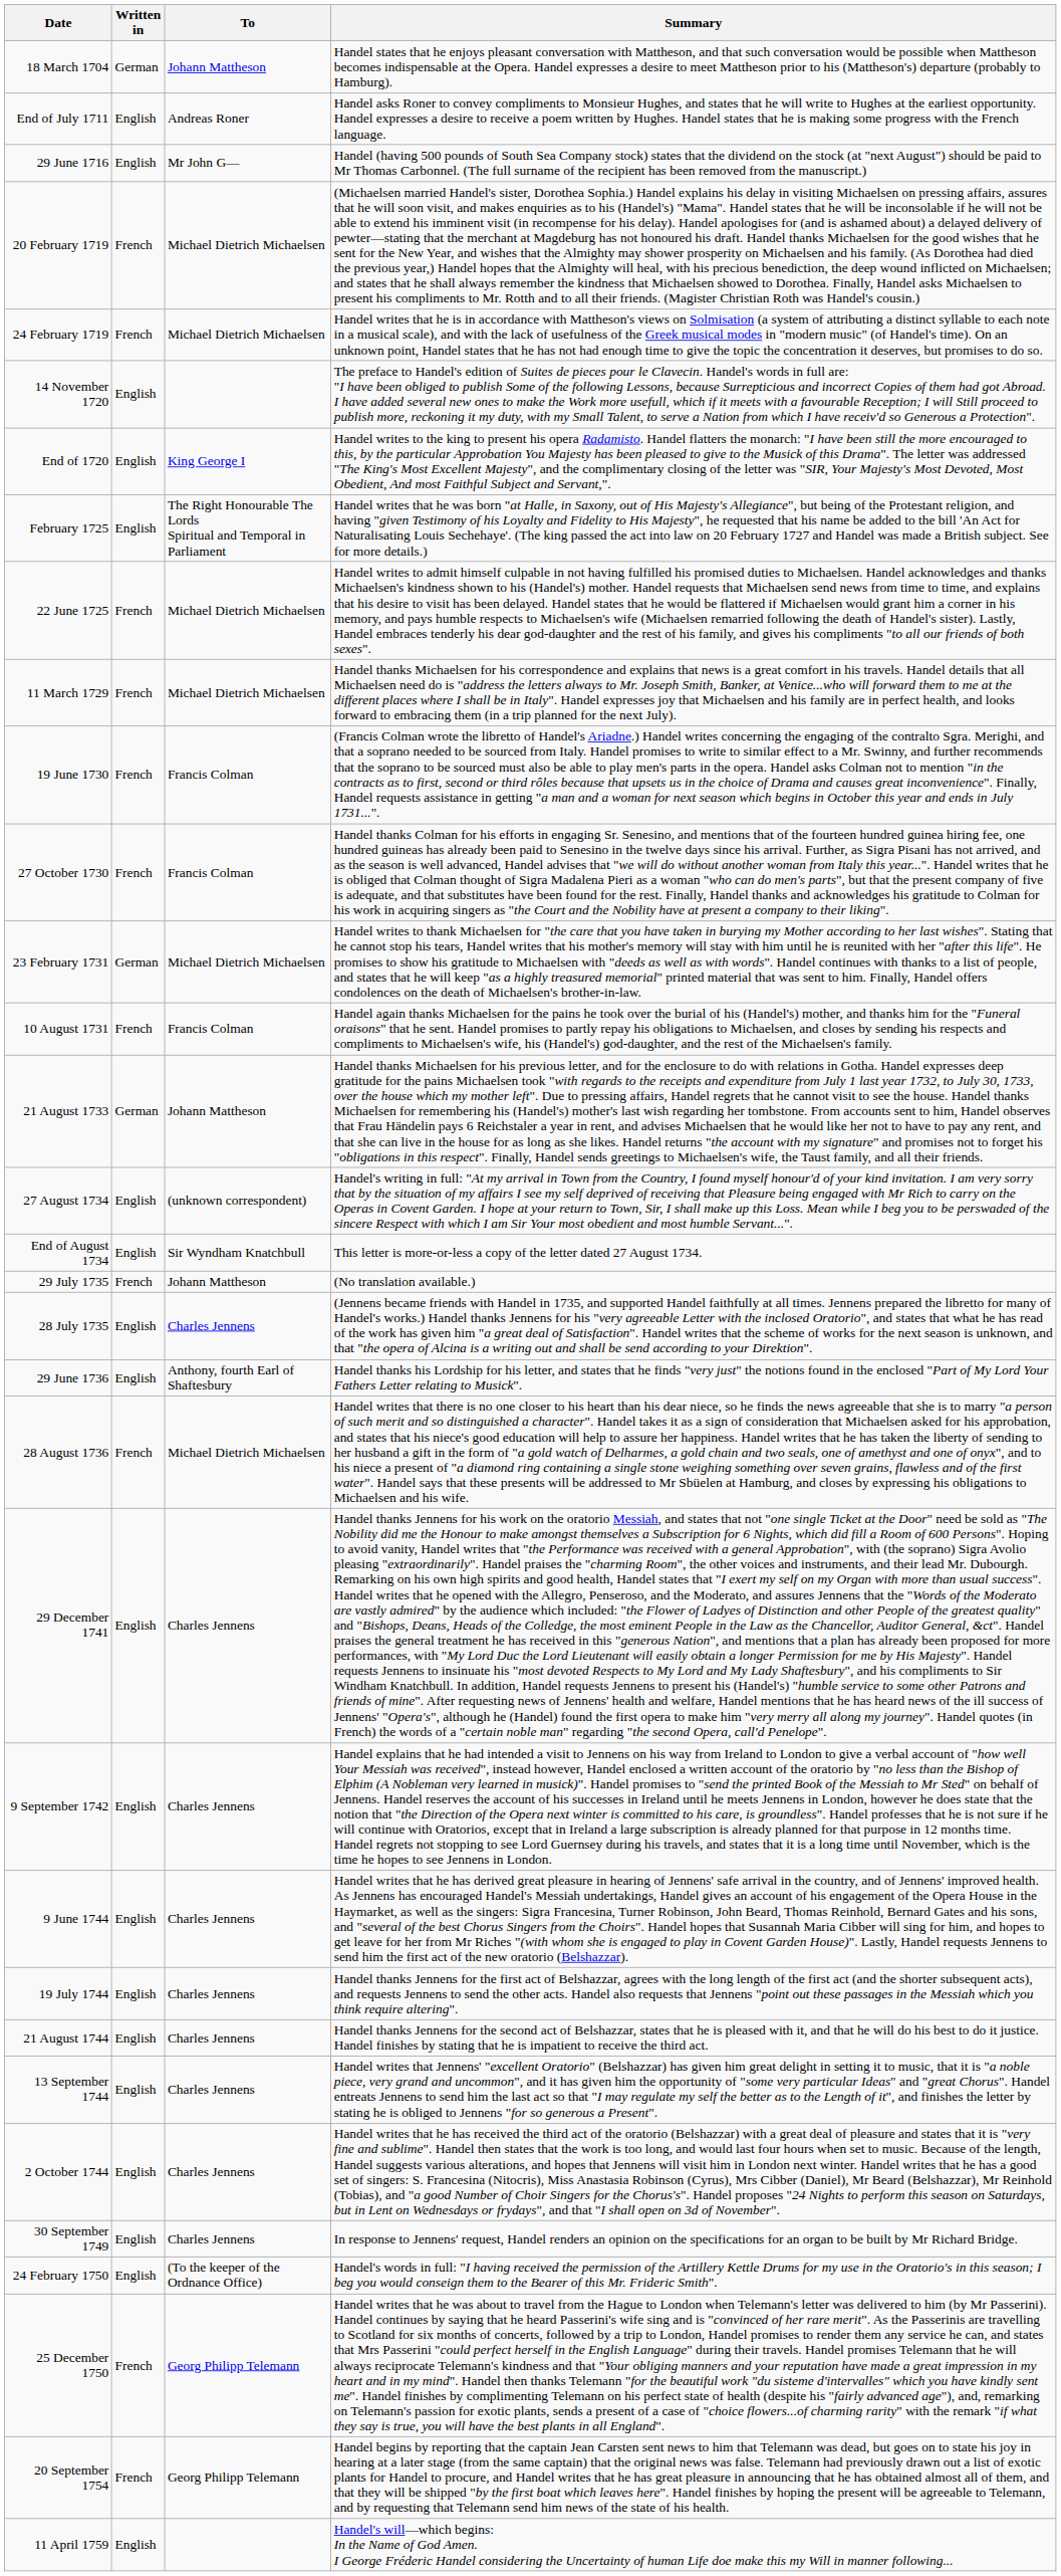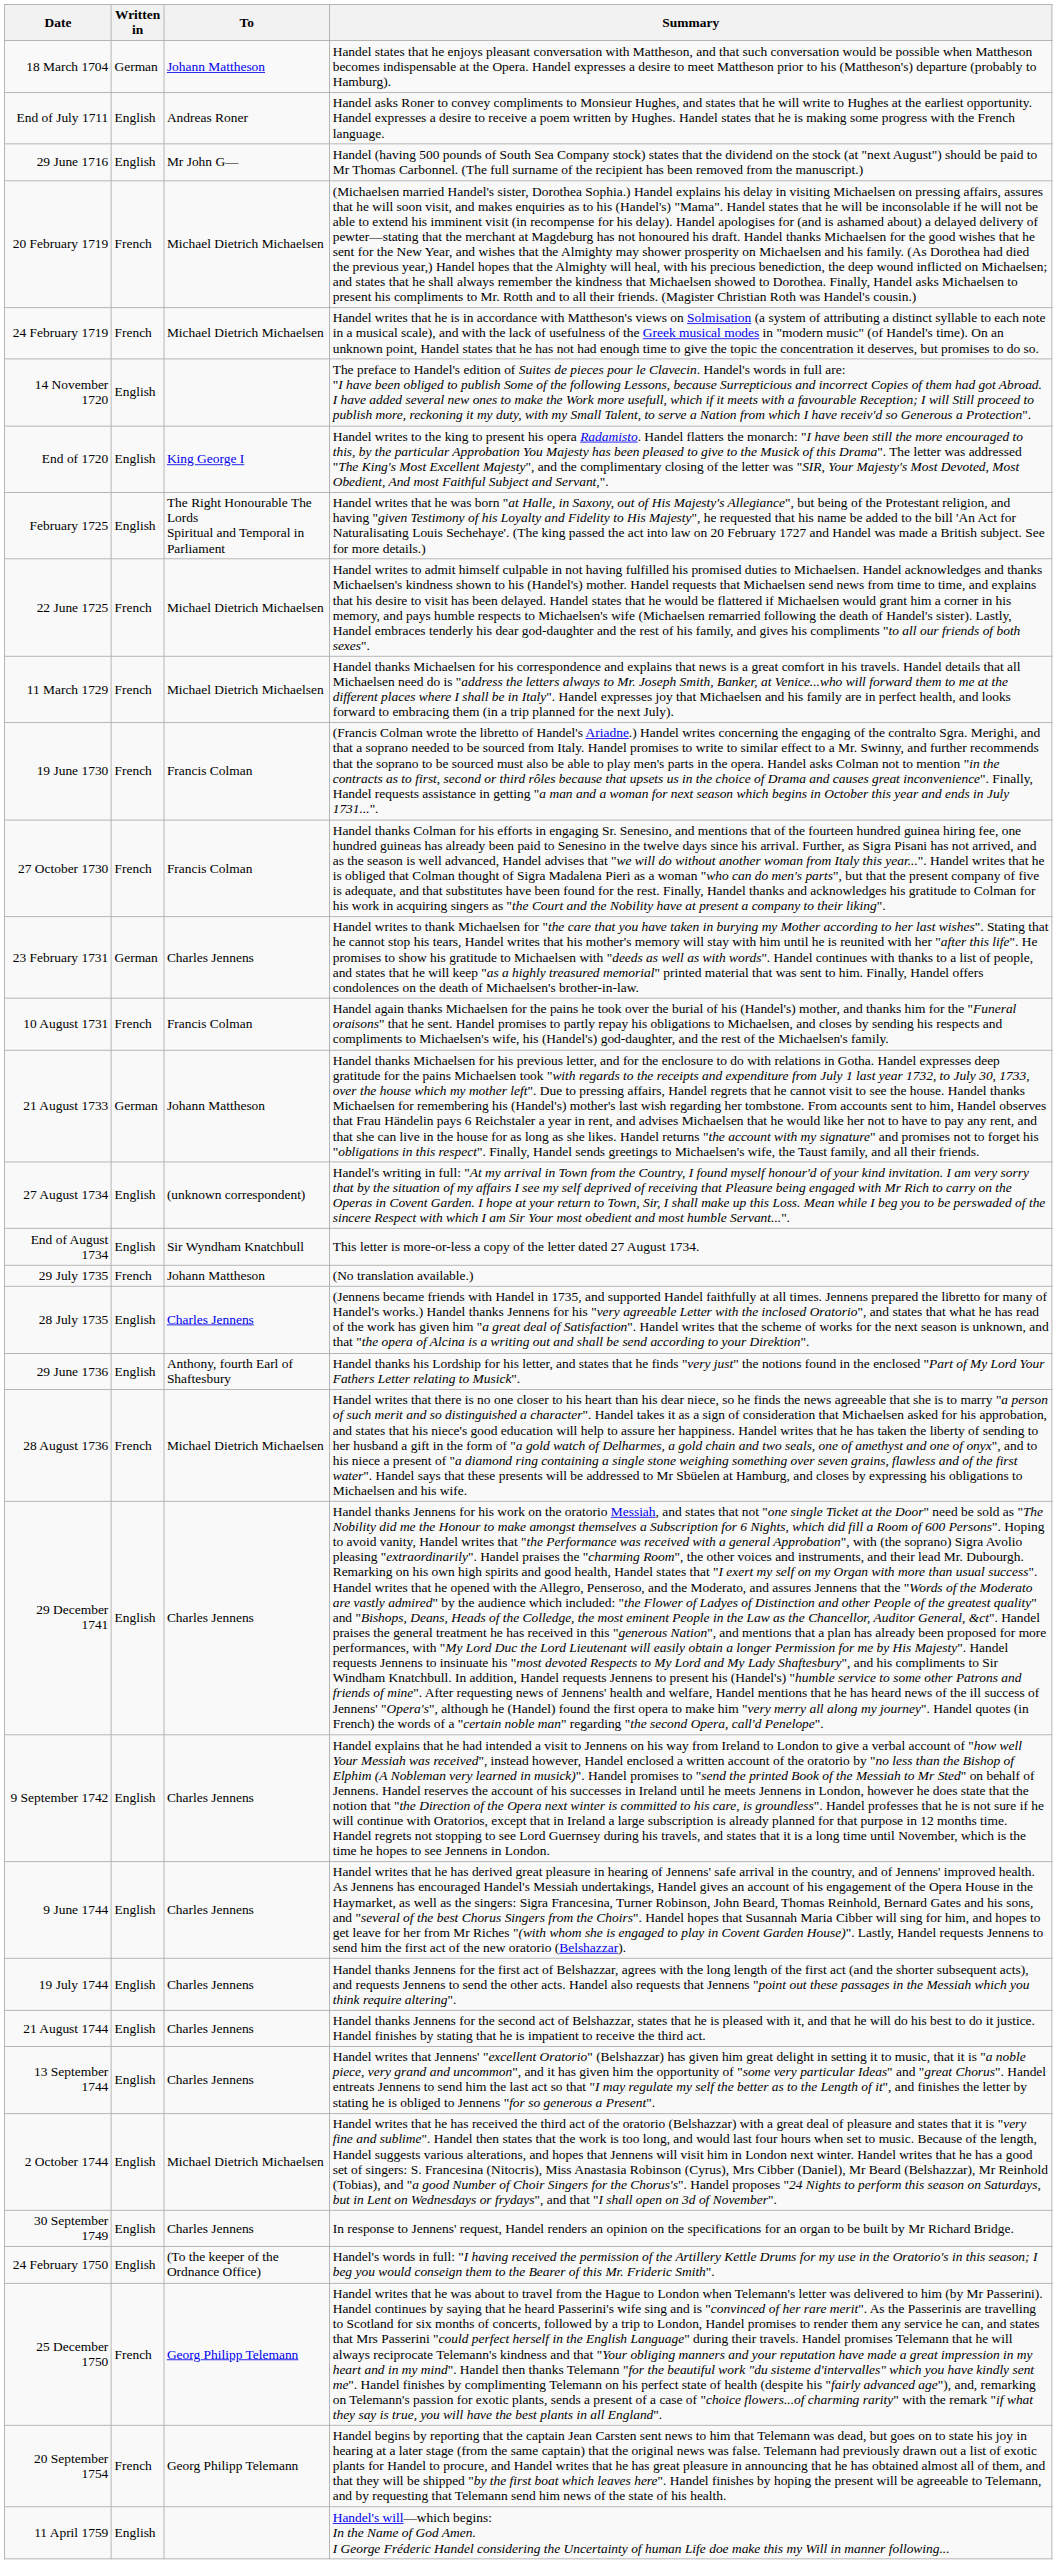23 February 1731 | To: Michael Dietrich Michaelsen -> Charles Jennens
2 October 1744 | To: Charles Jennens -> Michael Dietrich Michaelsen
